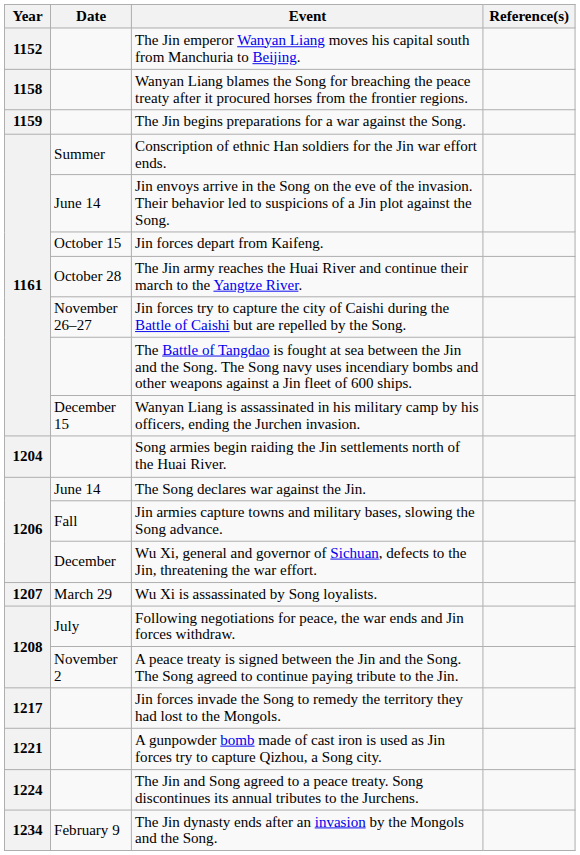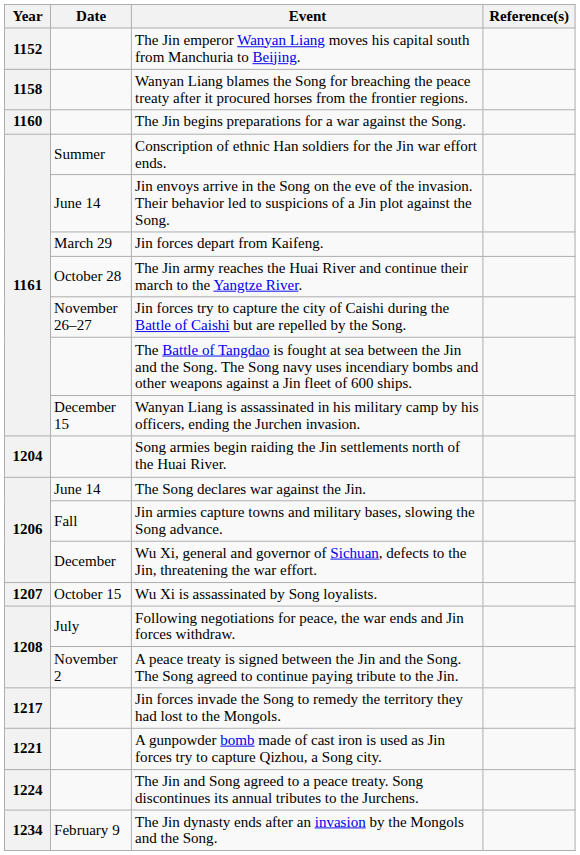The Jin begins preparations for a war against the Song. | Year: 1159 -> 1160
Jin forces depart from Kaifeng. | Date: October 15 -> March 29
Wu Xi is assassinated by Song loyalists. | Date: March 29 -> October 15
